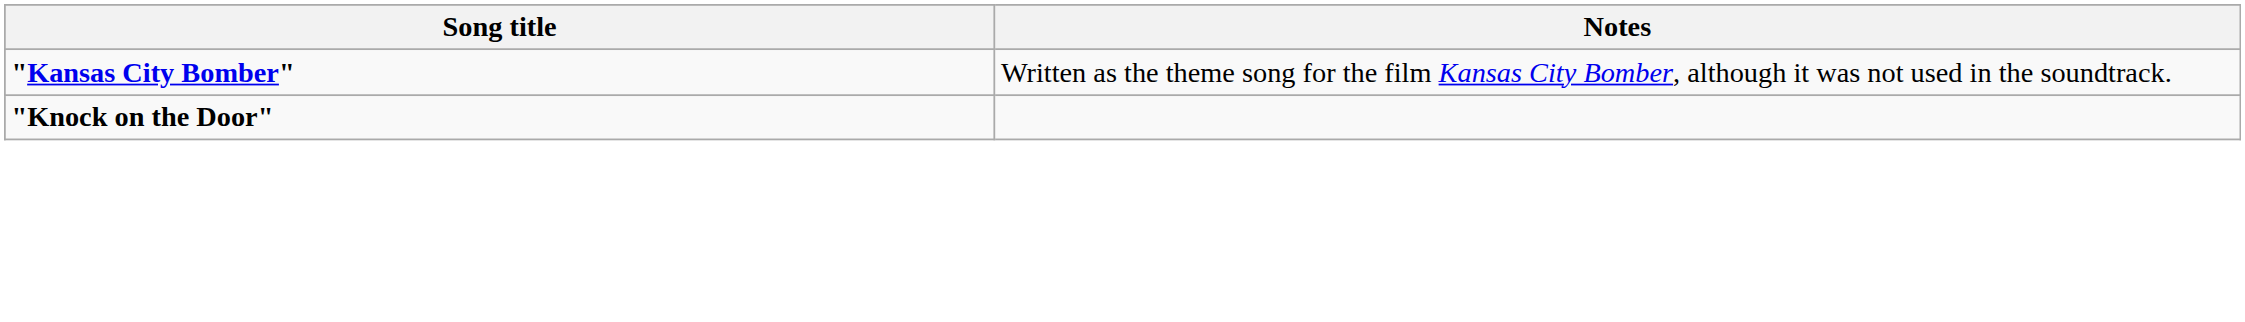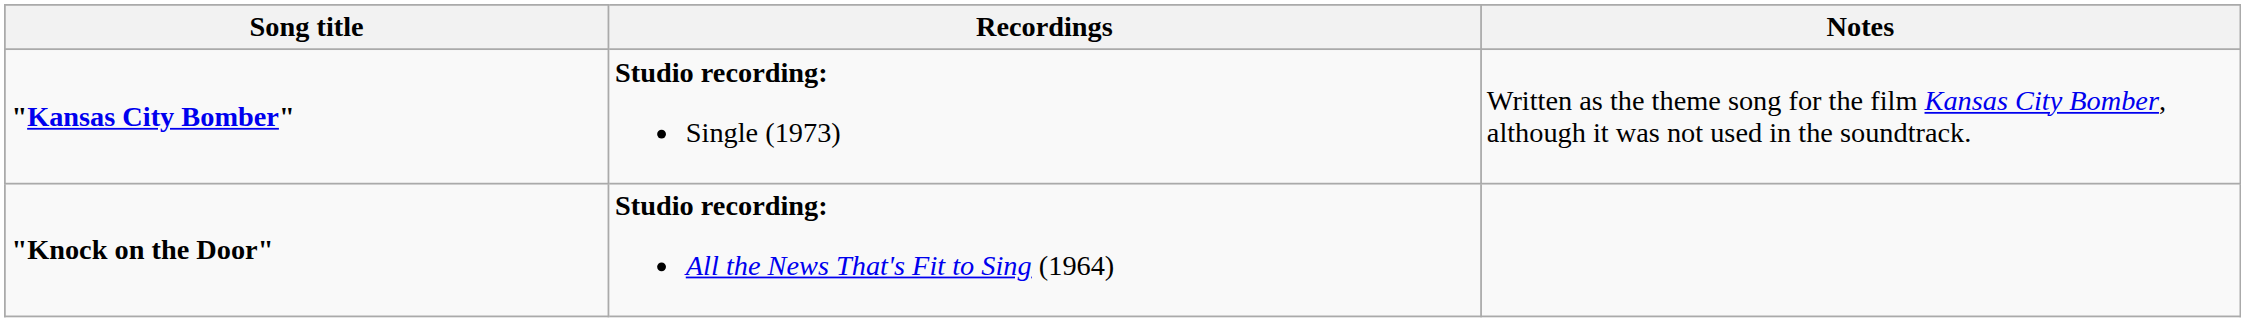+ column: Recordings | Studio recording: Single (1973) | Studio recording: All the News That's Fit to Sing (1964)
